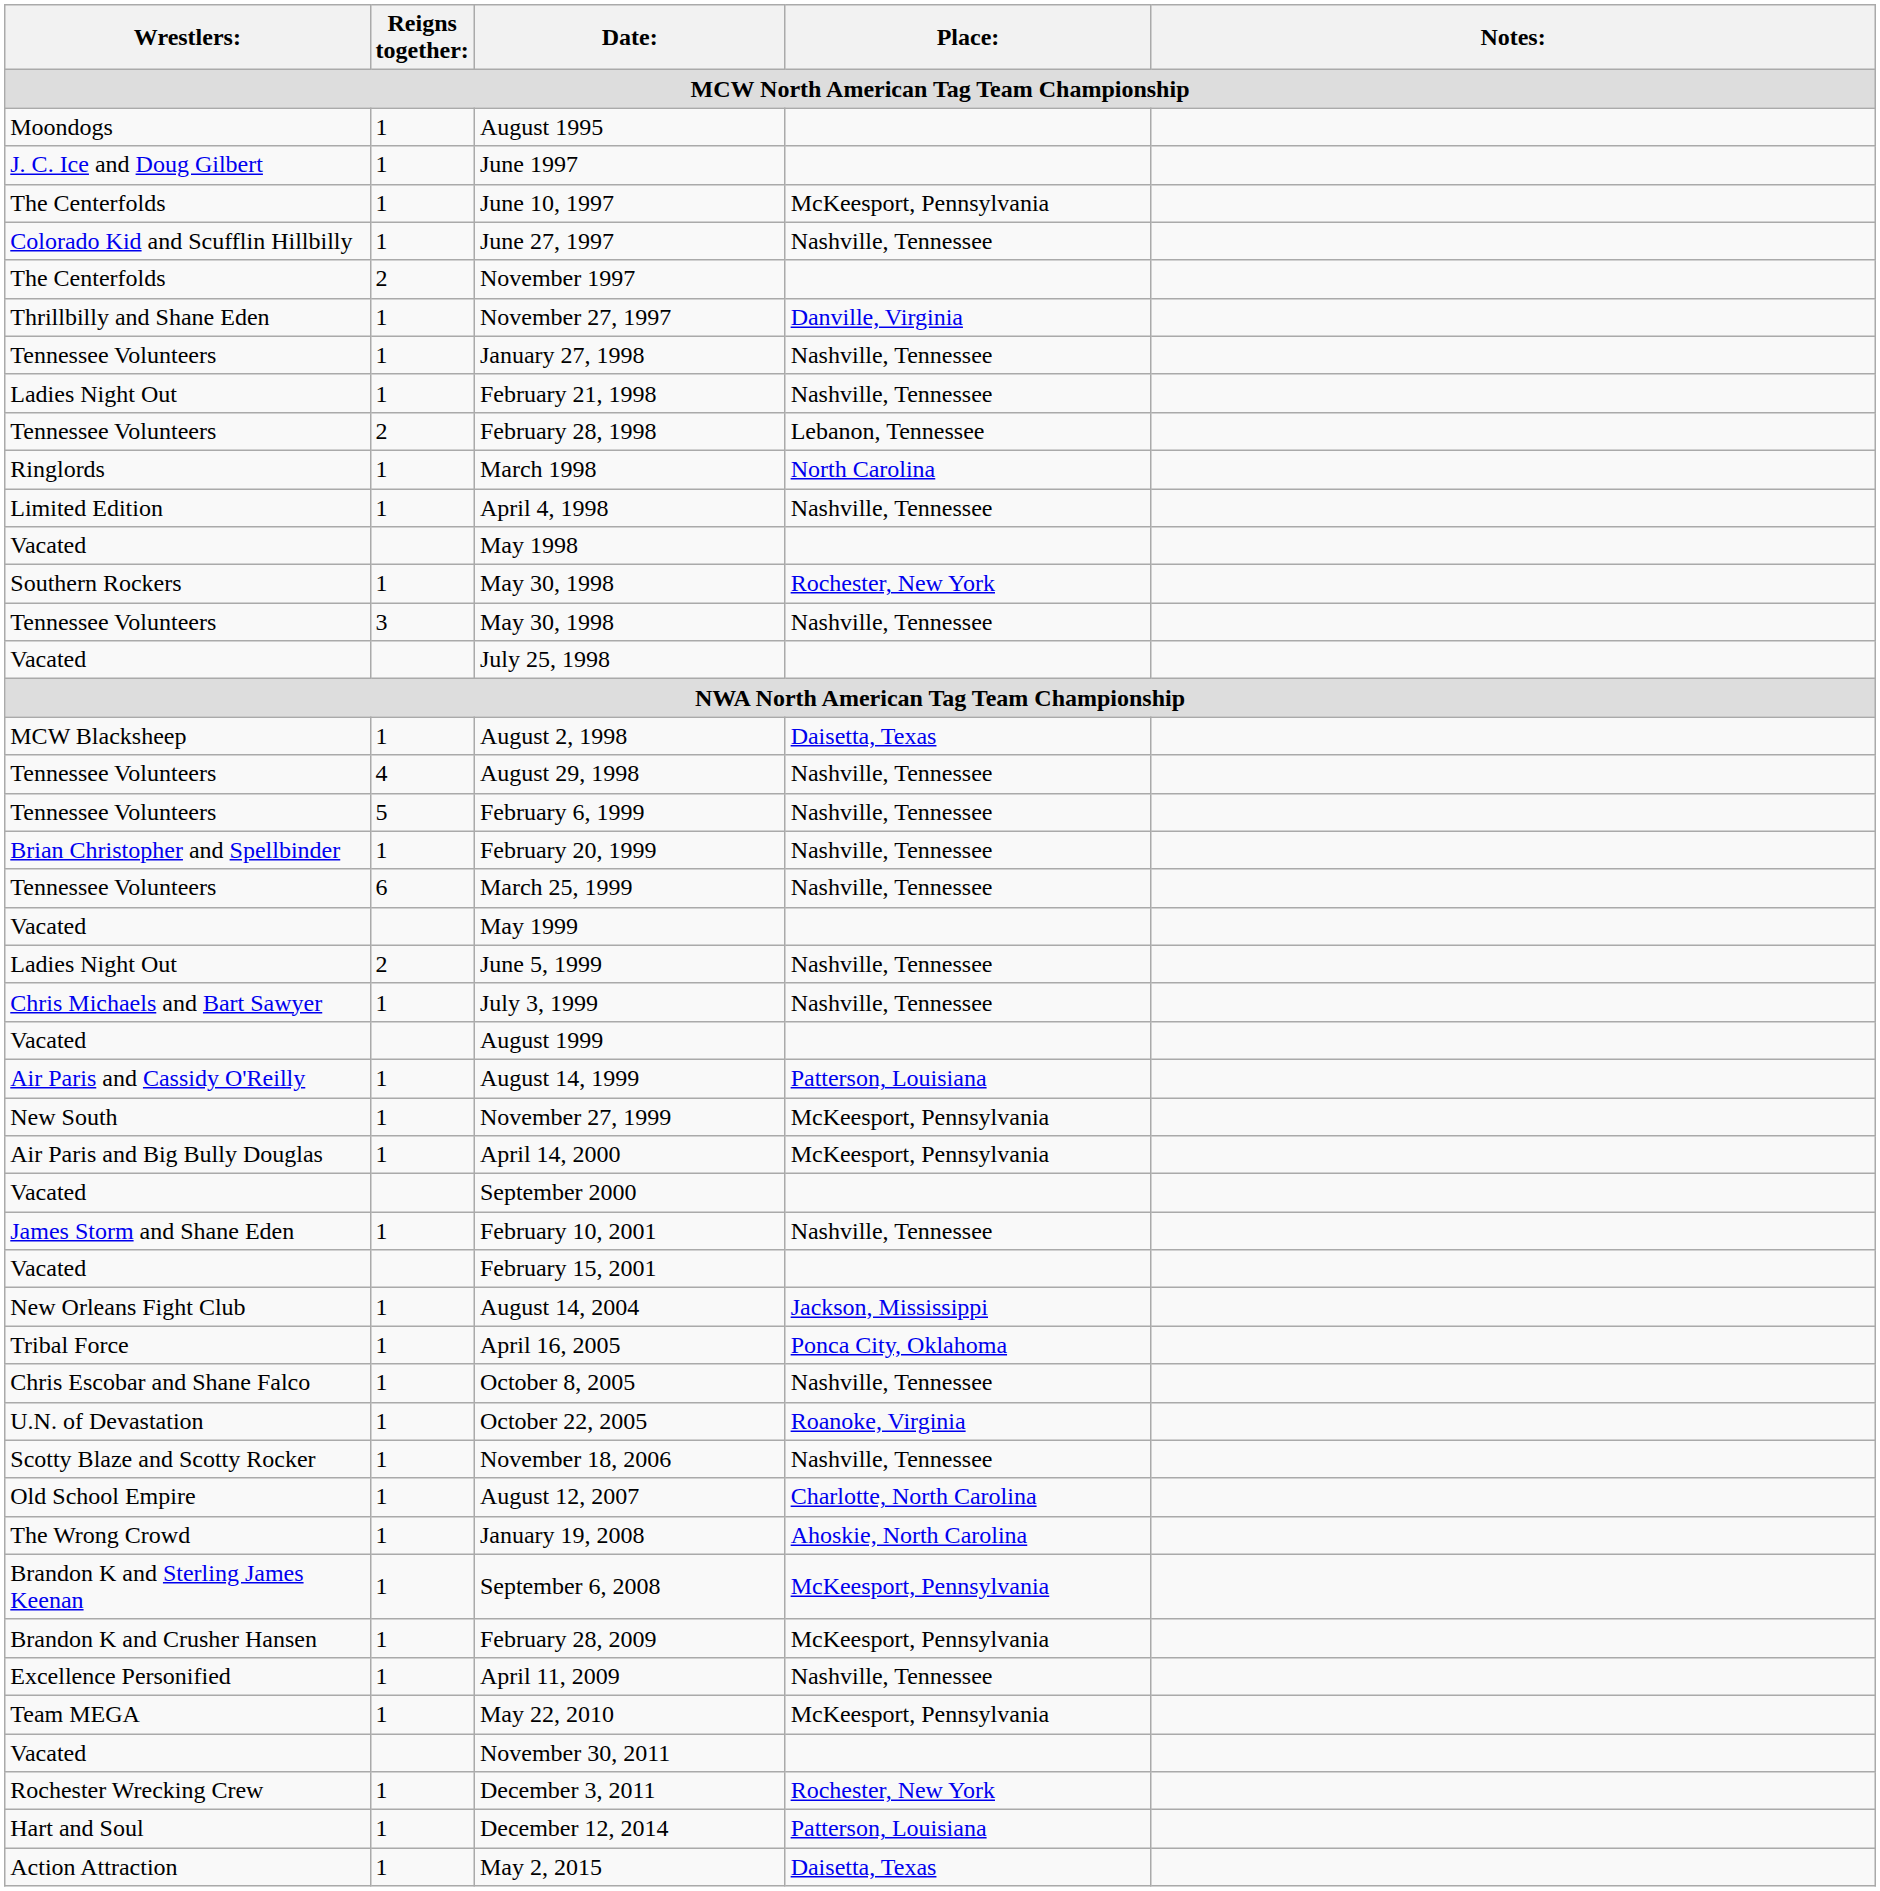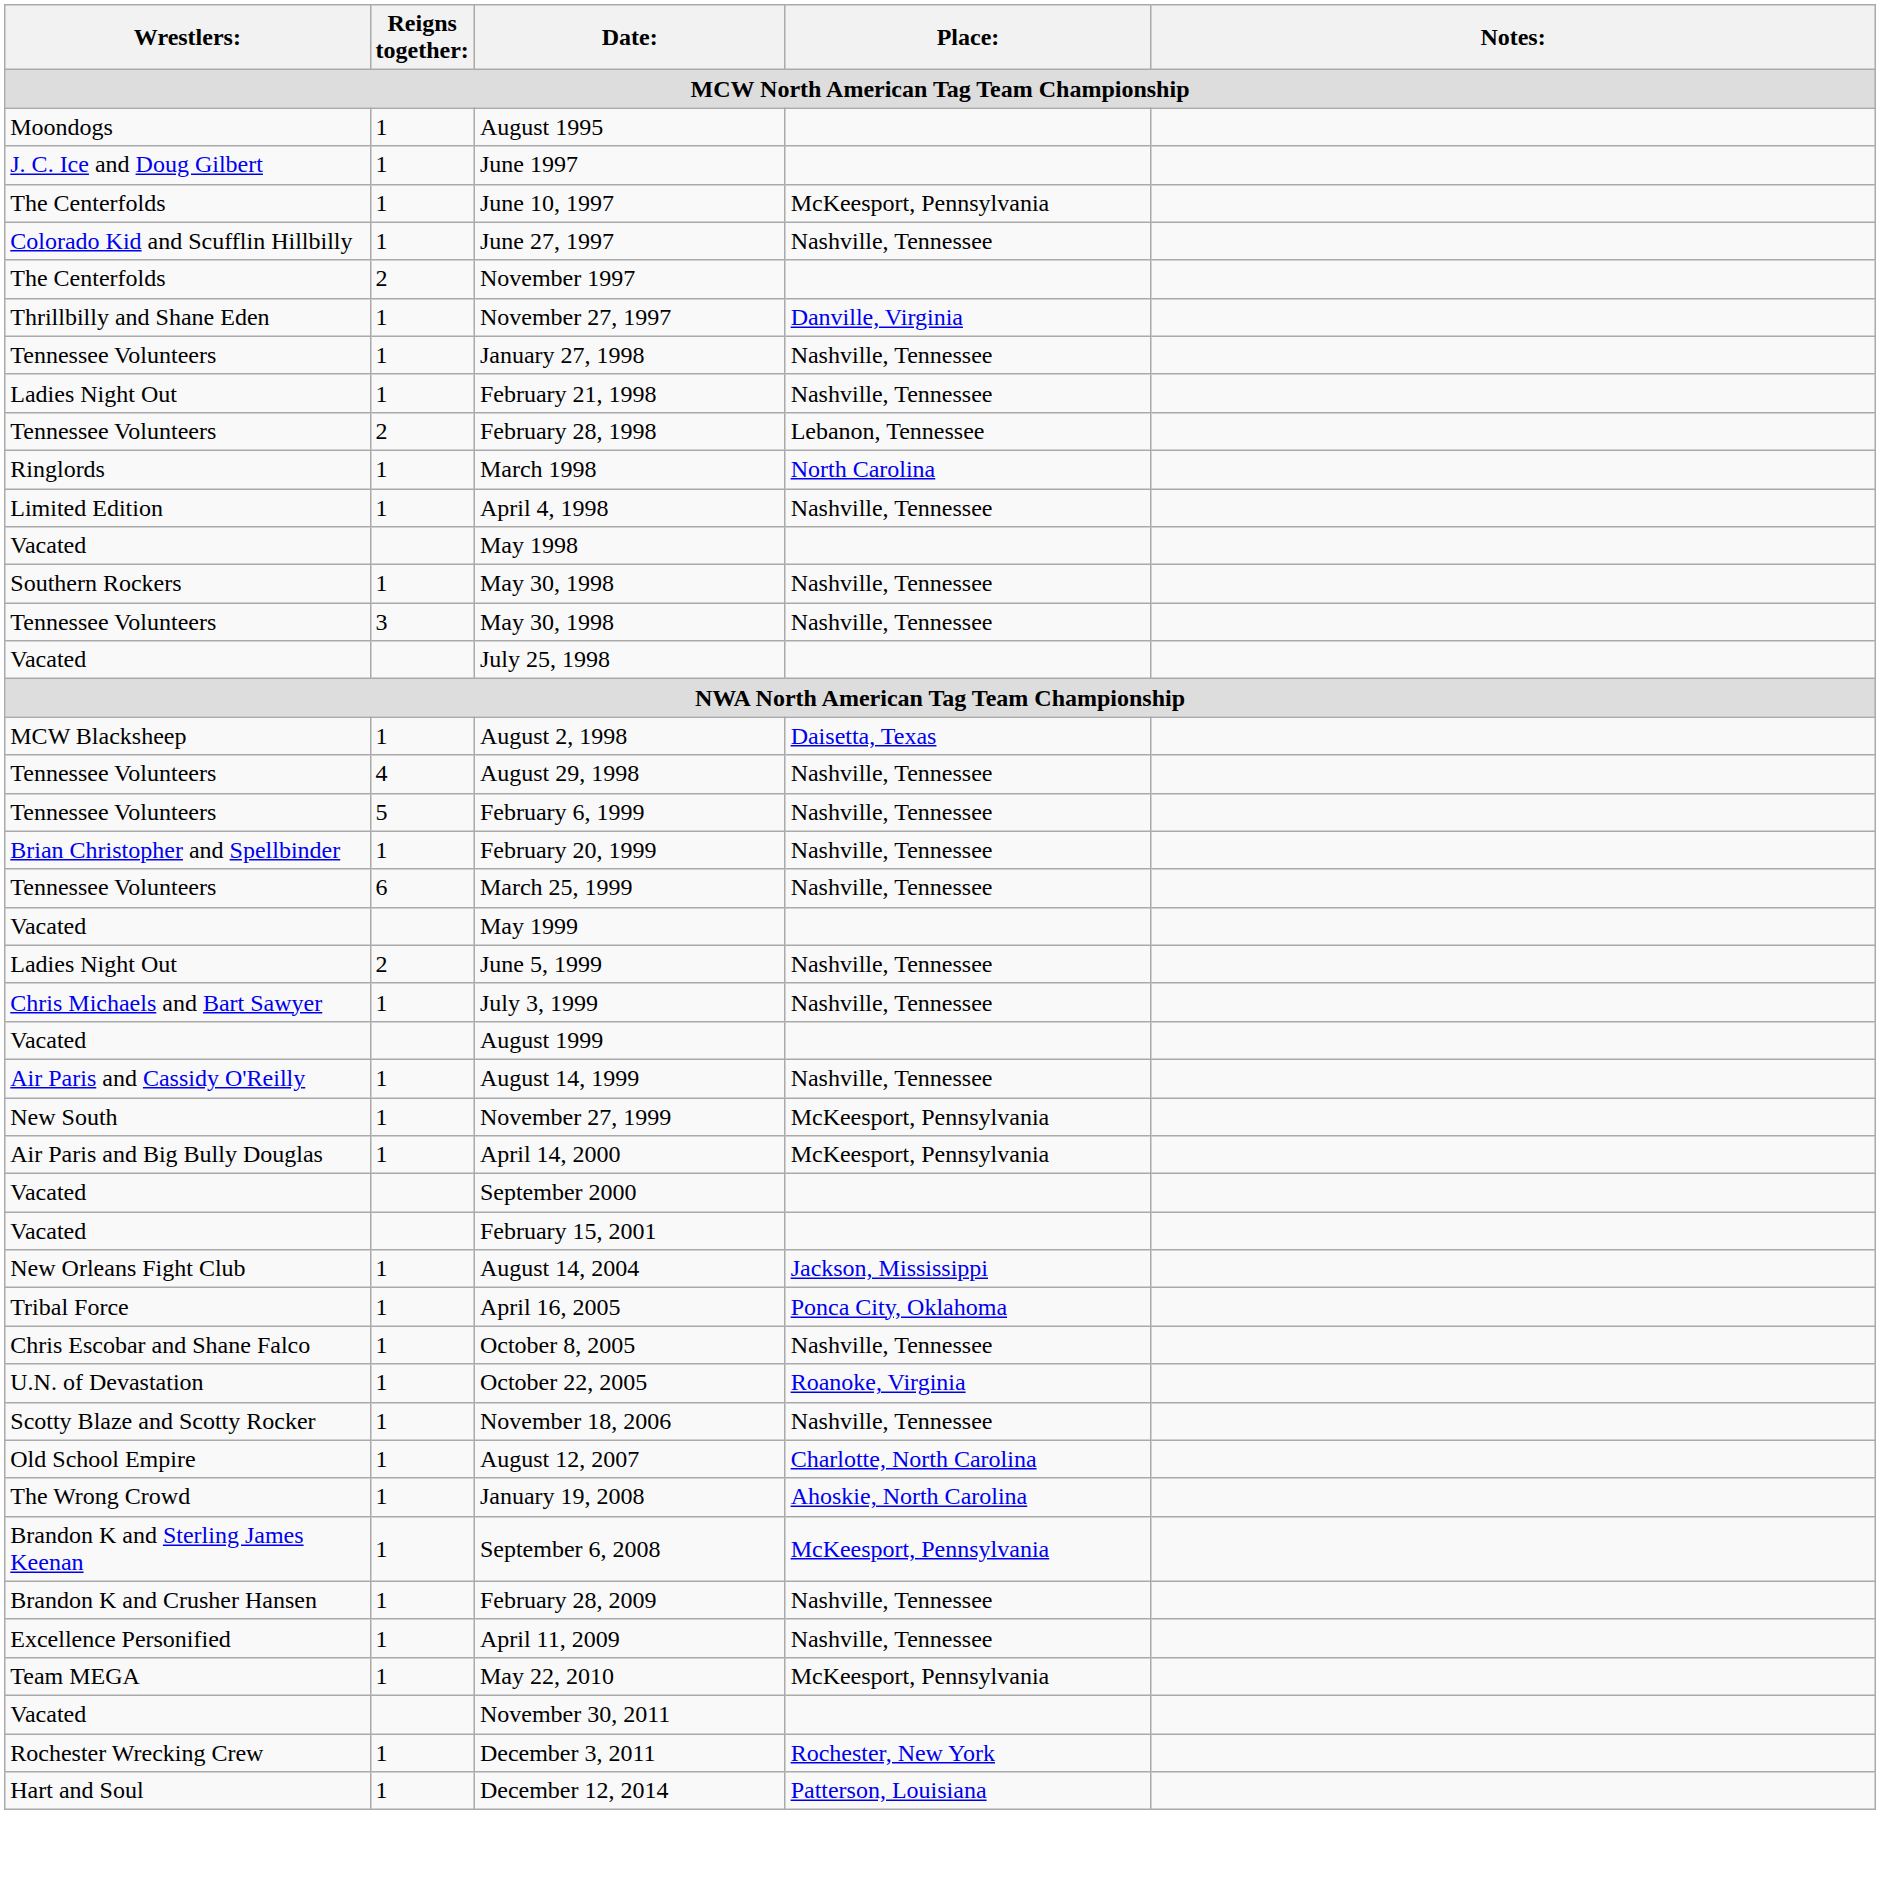Southern Rockers / May 30, 1998 | Place:: Rochester, New York -> Nashville, Tennessee
August 14, 1999 | Place:: Patterson, Louisiana -> Nashville, Tennessee
- row: James Storm and Shane Eden | 1 | February 10, 2001 | Nashville, Tennessee
February 28, 2009 | Place:: McKeesport, Pennsylvania -> Nashville, Tennessee
- row: Action Attraction | 1 | May 2, 2015 | Daisetta, Texas
